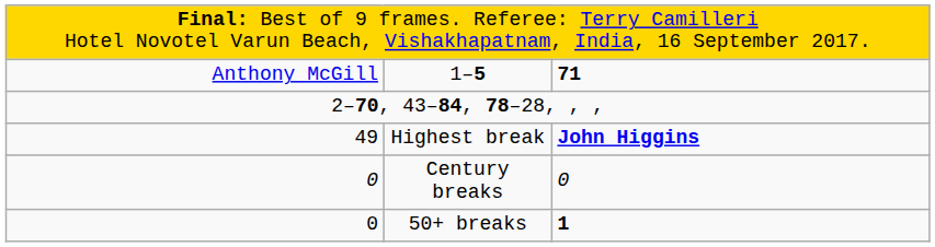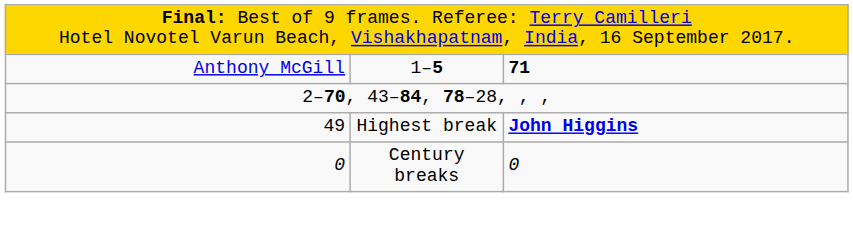- row: 0 | 50+ breaks | 1
